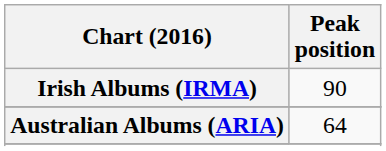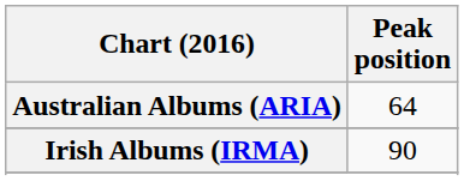rows swapped: Australian Albums (ARIA) <-> Irish Albums (IRMA)
